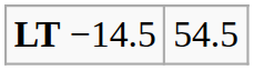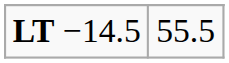LT −14.5 | column 2: 54.5 -> 55.5
